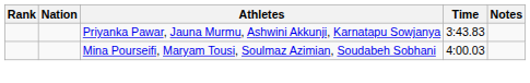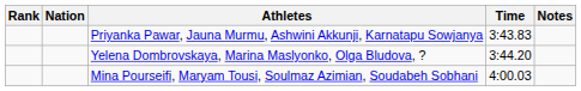+ row: Yelena Dombrovskaya, Marina Maslyonko, Olga Bludova, ? | 3:44.20
